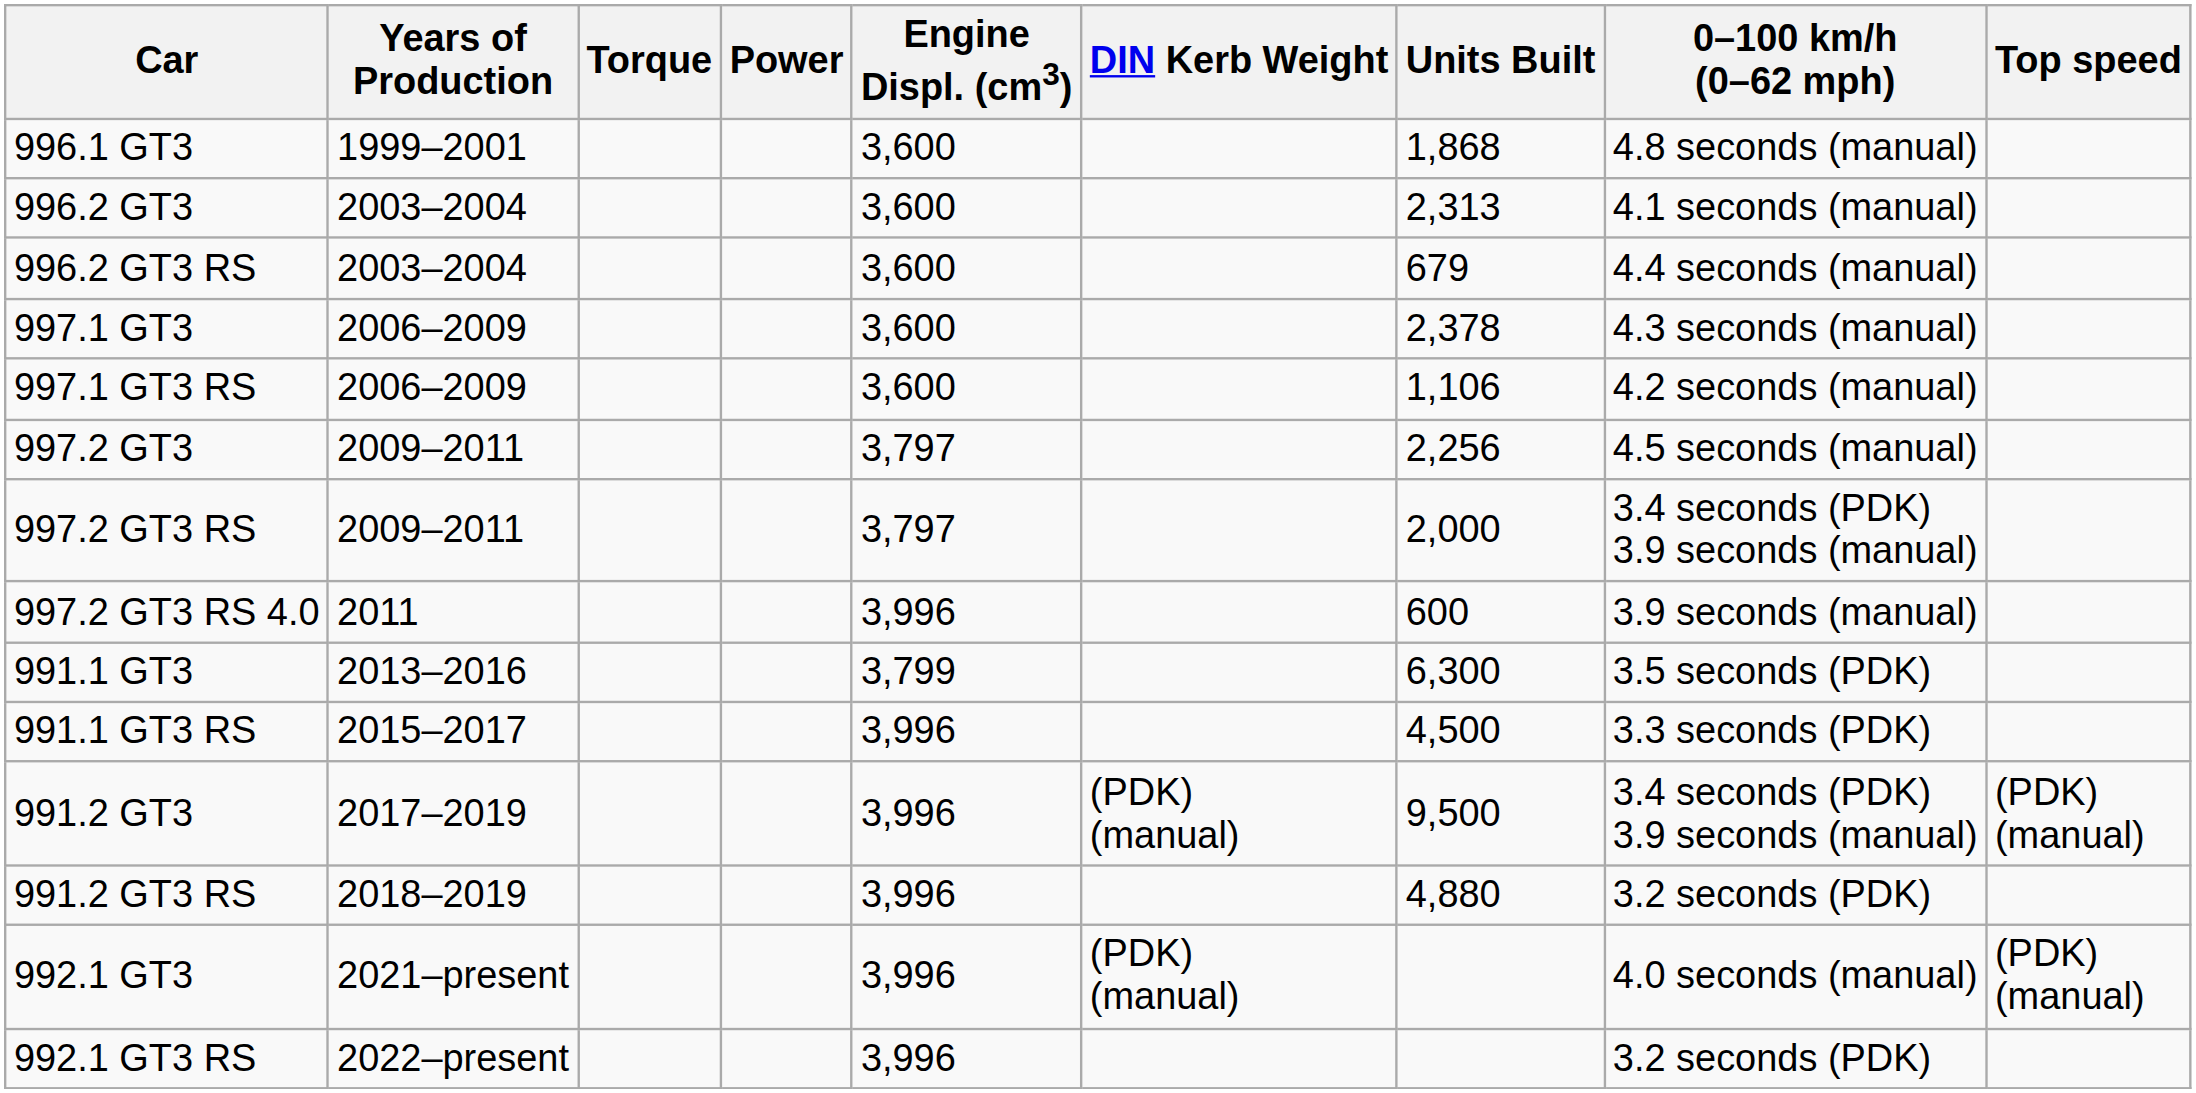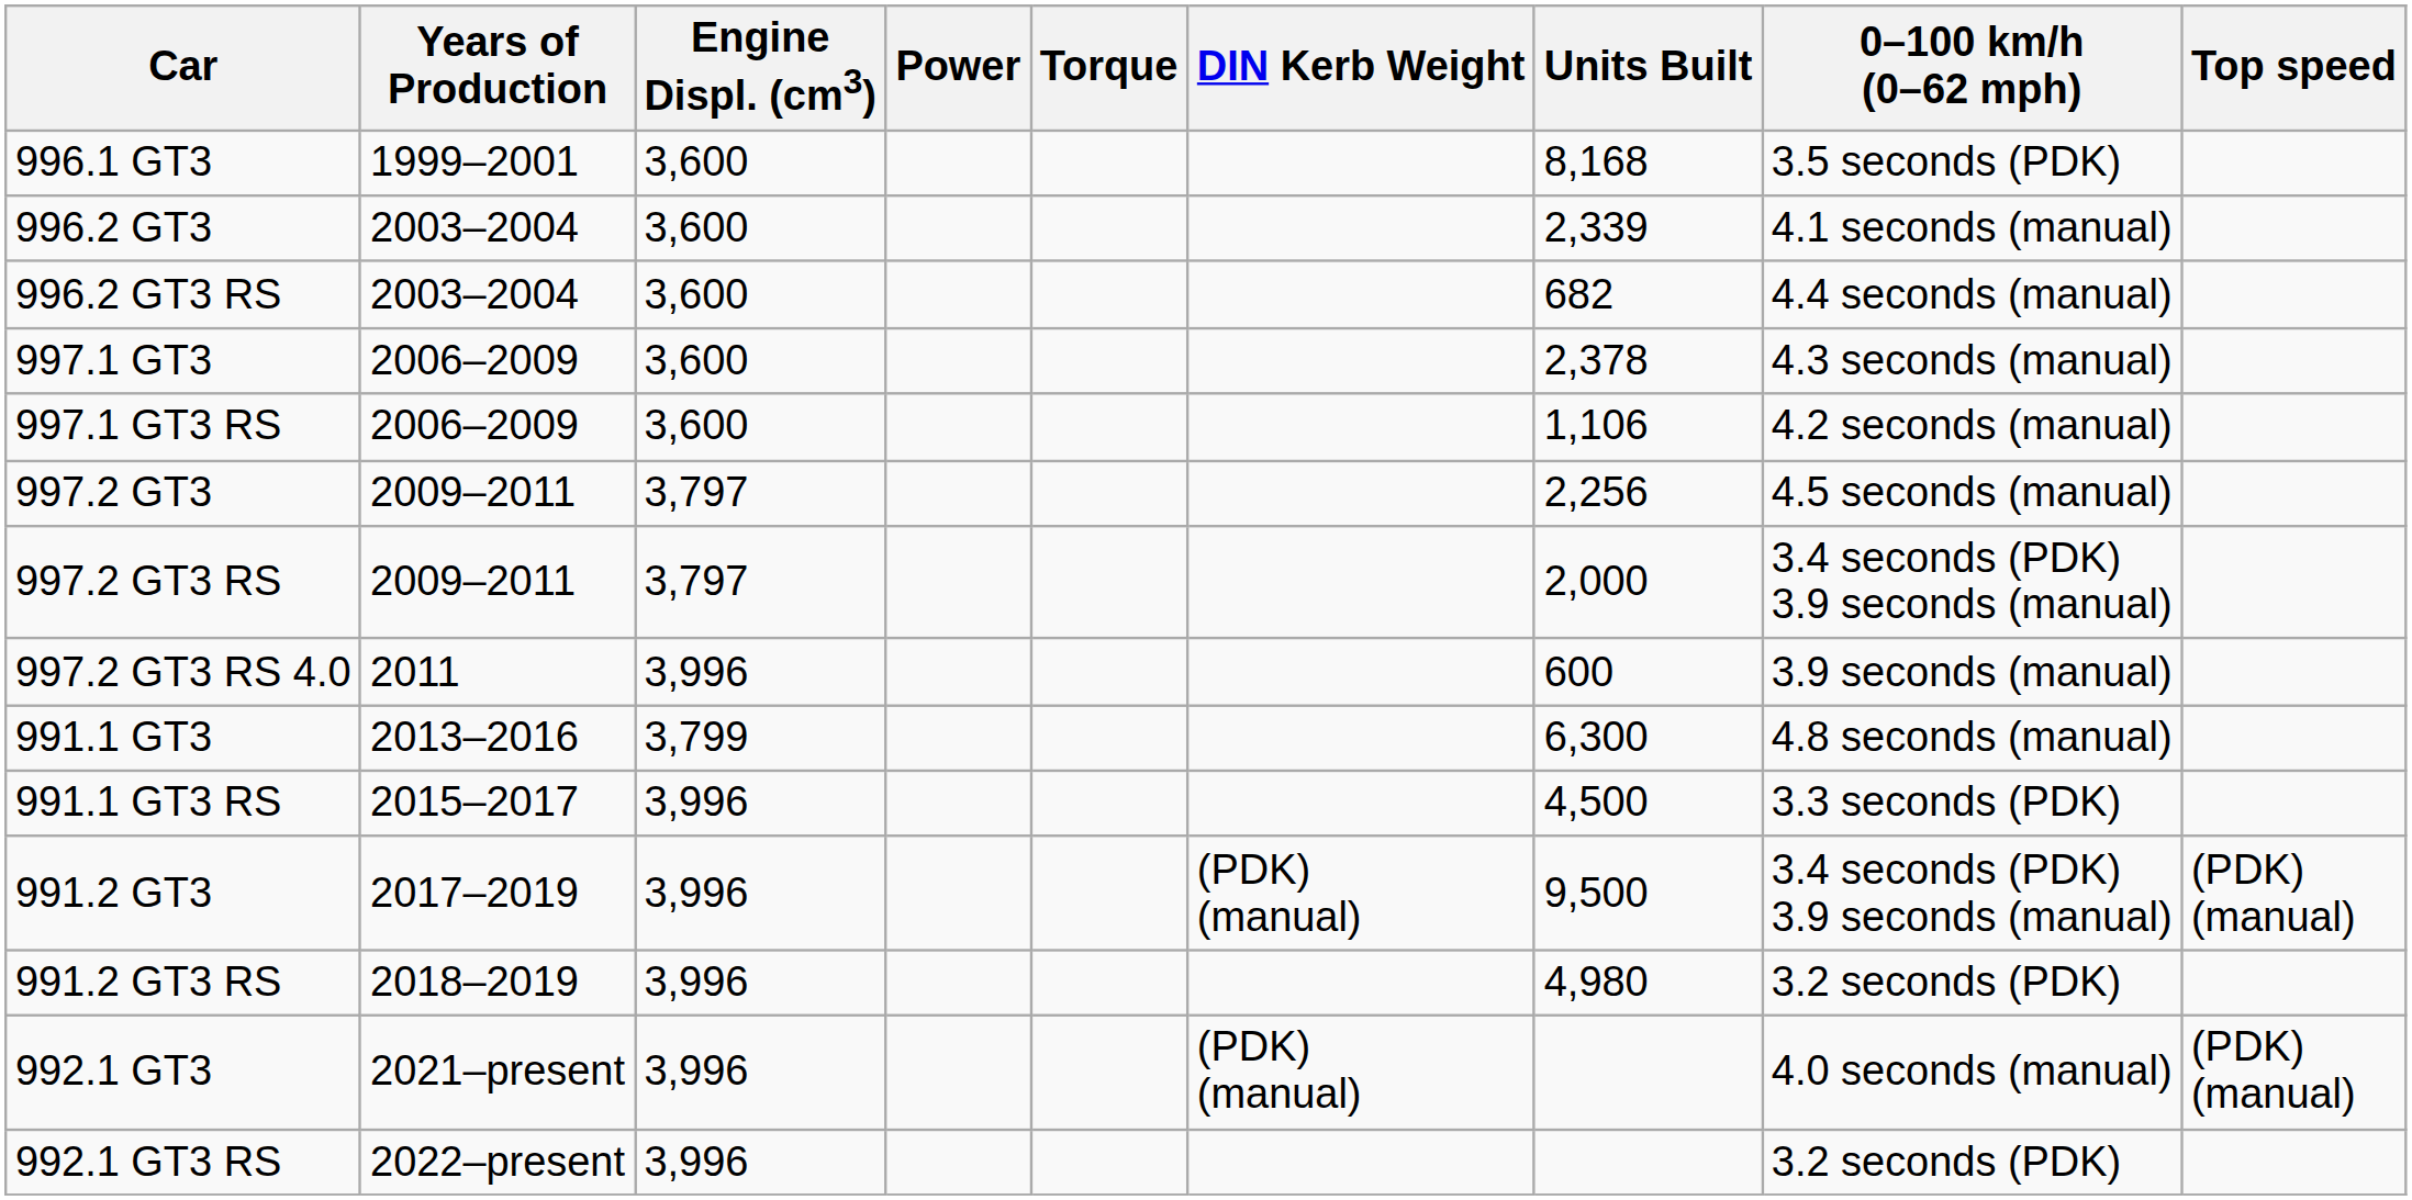columns swapped: Engine Displ. (cm3) <-> Torque
996.1 GT3 | Units Built: 1,868 -> 8,168
996.1 GT3 | 0–100 km/h (0–62 mph): 4.8 seconds (manual) -> 3.5 seconds (PDK)
996.2 GT3 | Units Built: 2,313 -> 2,339
996.2 GT3 RS | Units Built: 679 -> 682
991.1 GT3 | 0–100 km/h (0–62 mph): 3.5 seconds (PDK) -> 4.8 seconds (manual)
991.2 GT3 RS | Units Built: 4,880 -> 4,980
